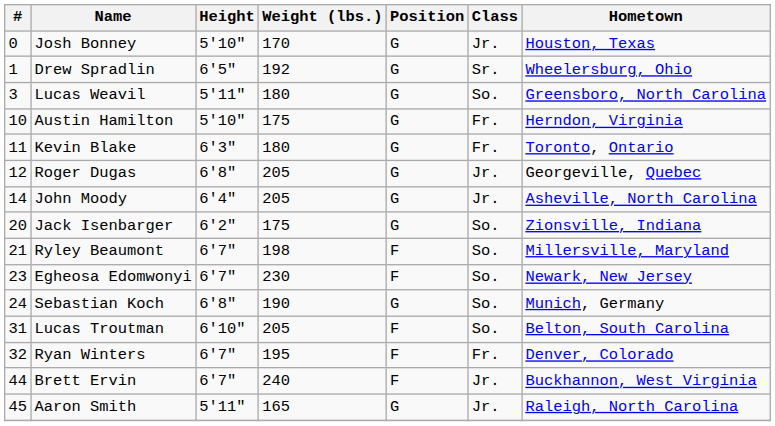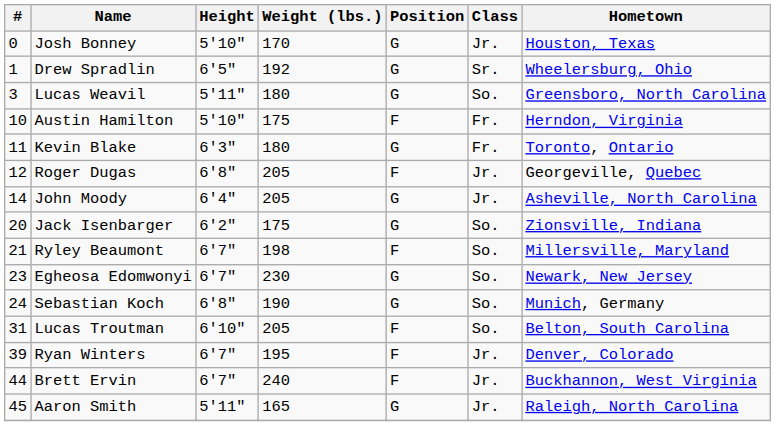Austin Hamilton | Position: G -> F
Roger Dugas | Position: G -> F
Egheosa Edomwonyi | Position: F -> G
Ryan Winters | #: 32 -> 39
Ryan Winters | Class: Fr. -> Jr.
